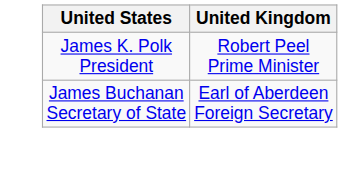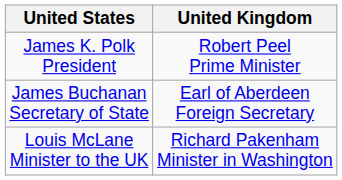+ row: Louis McLane Minister to the UK | Richard Pakenham Minister in Washington
